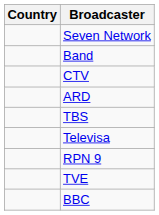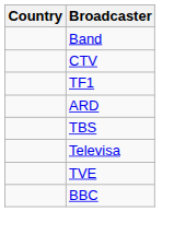- row: Seven Network
+ row: TF1
- row: RPN 9
